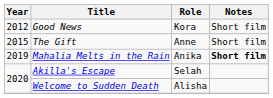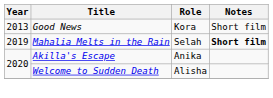Good News | Year: 2012 -> 2013
- row: 2015 | The Gift | Anne | Short film
Mahalia Melts in the Rain | Role: Anika -> Selah
Akilla's Escape | Role: Selah -> Anika
